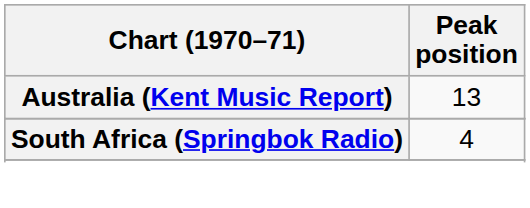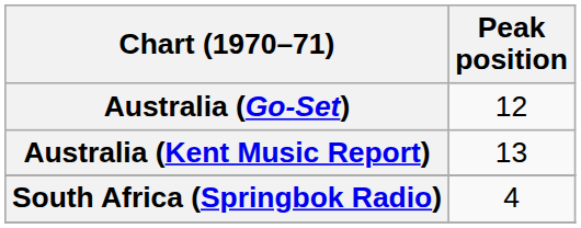+ row: Australia (Go-Set) | 12
